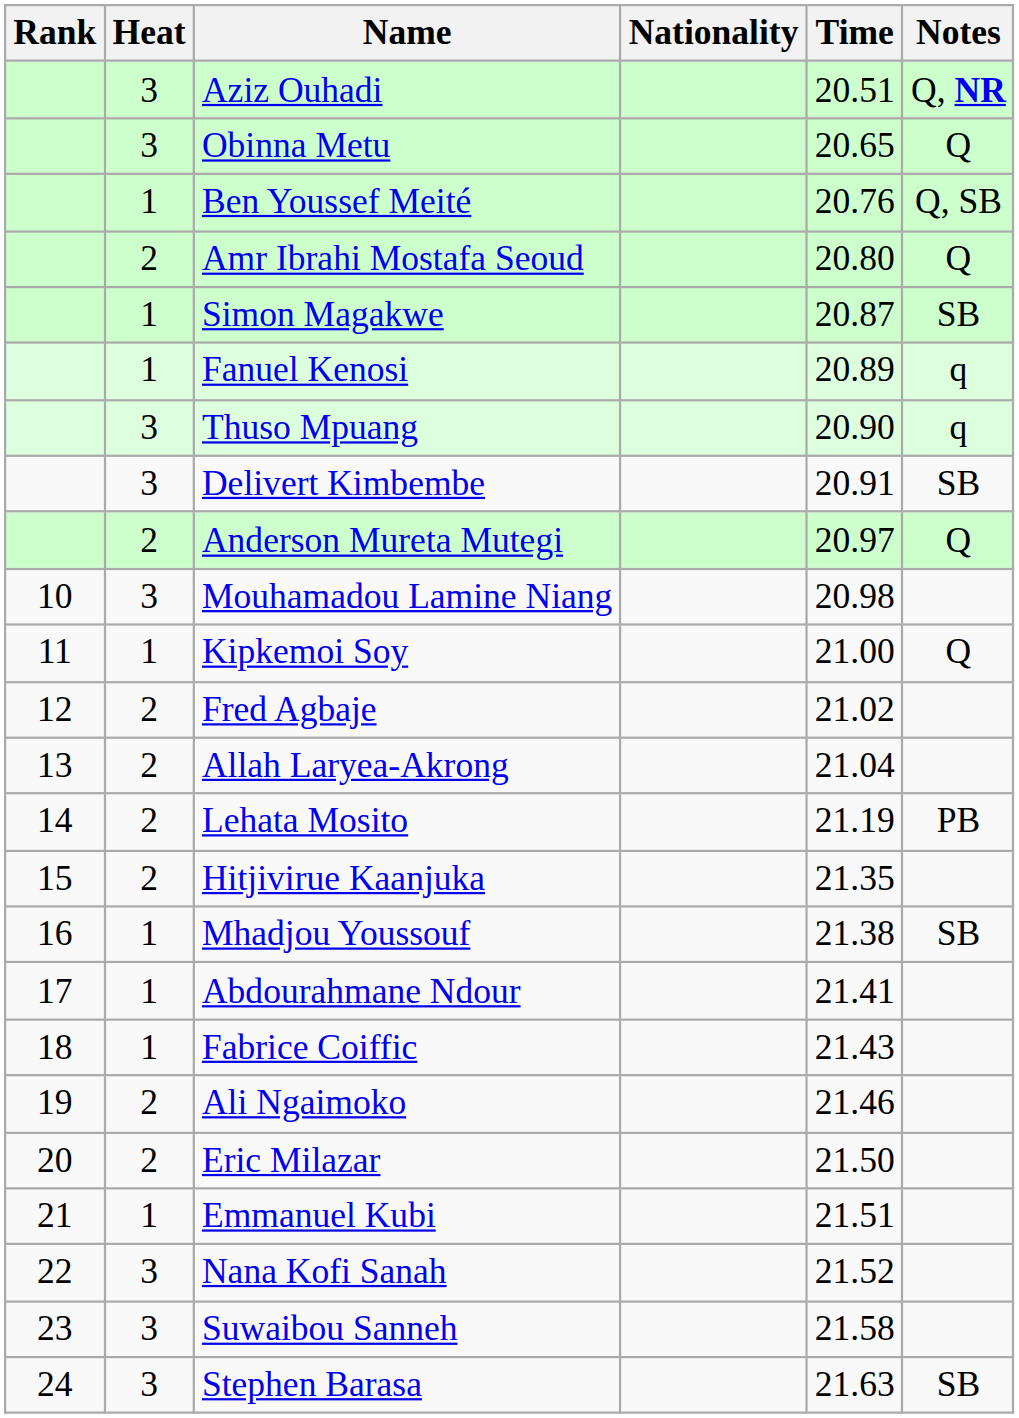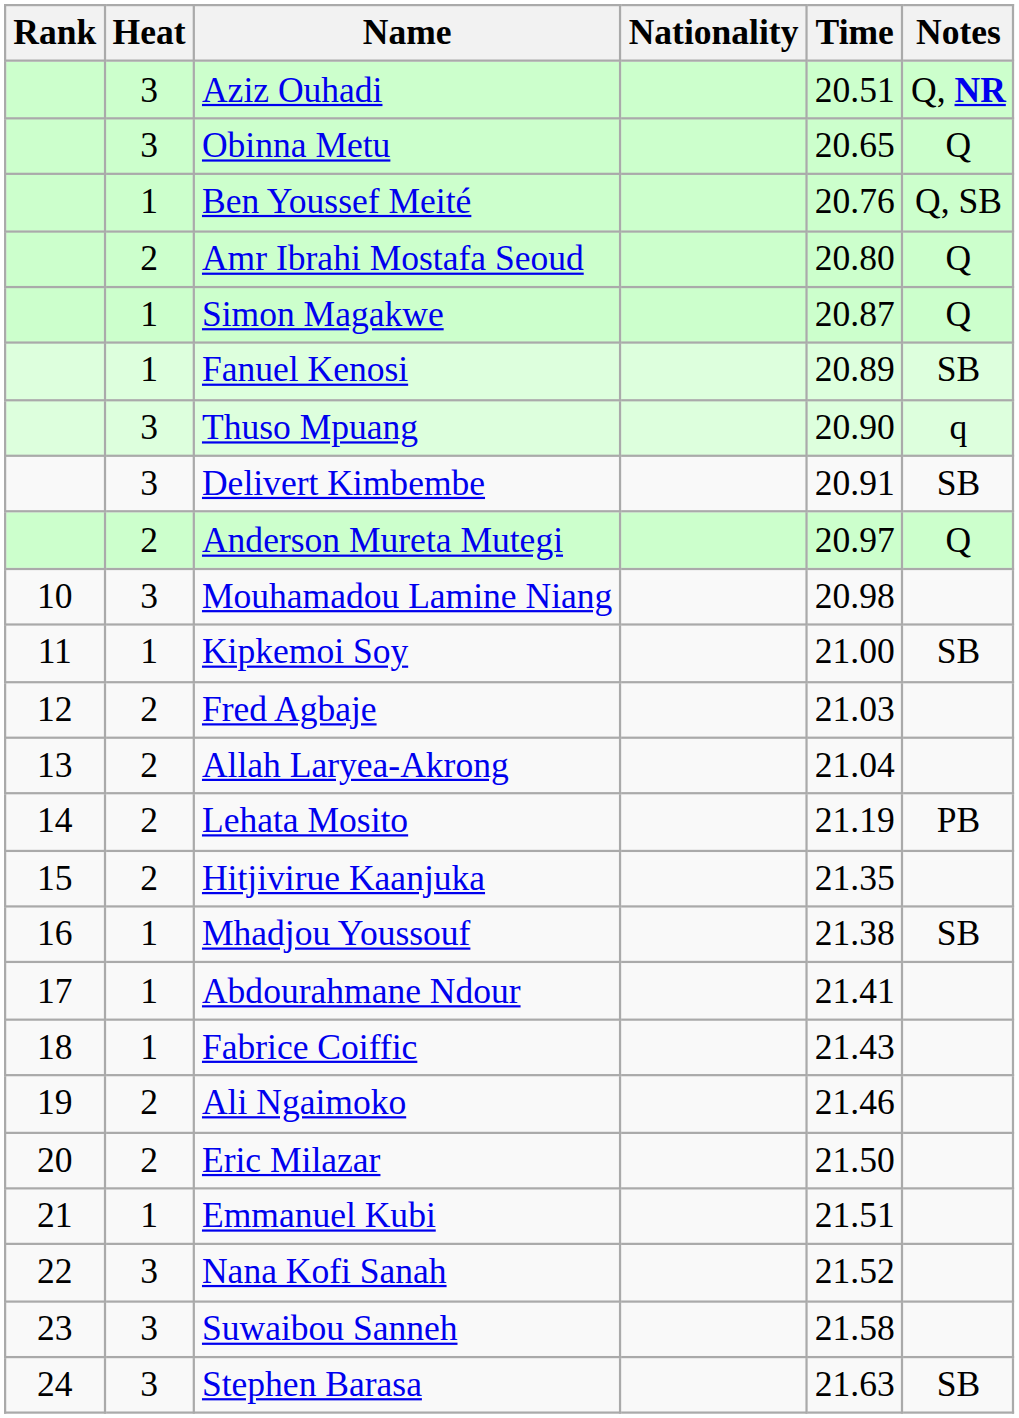Simon Magakwe | Notes: SB -> Q
Fanuel Kenosi | Notes: q -> SB
Kipkemoi Soy | Notes: Q -> SB
Fred Agbaje | Time: 21.02 -> 21.03
